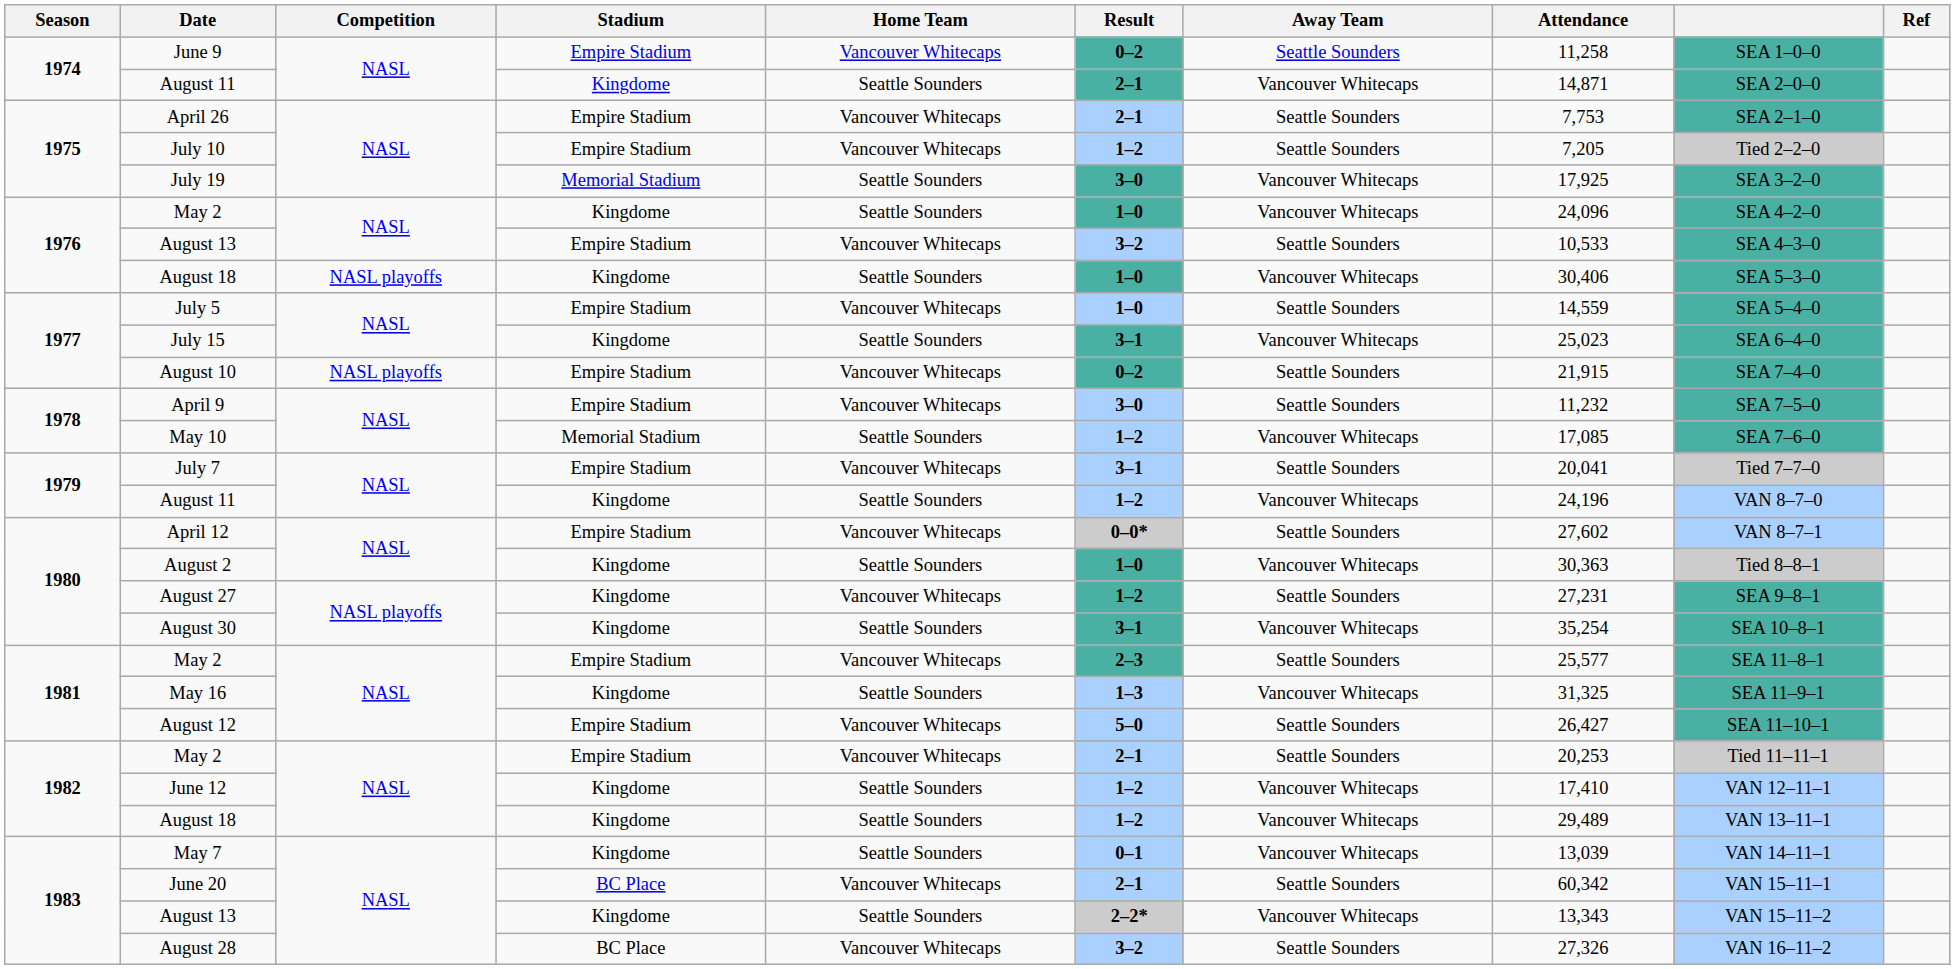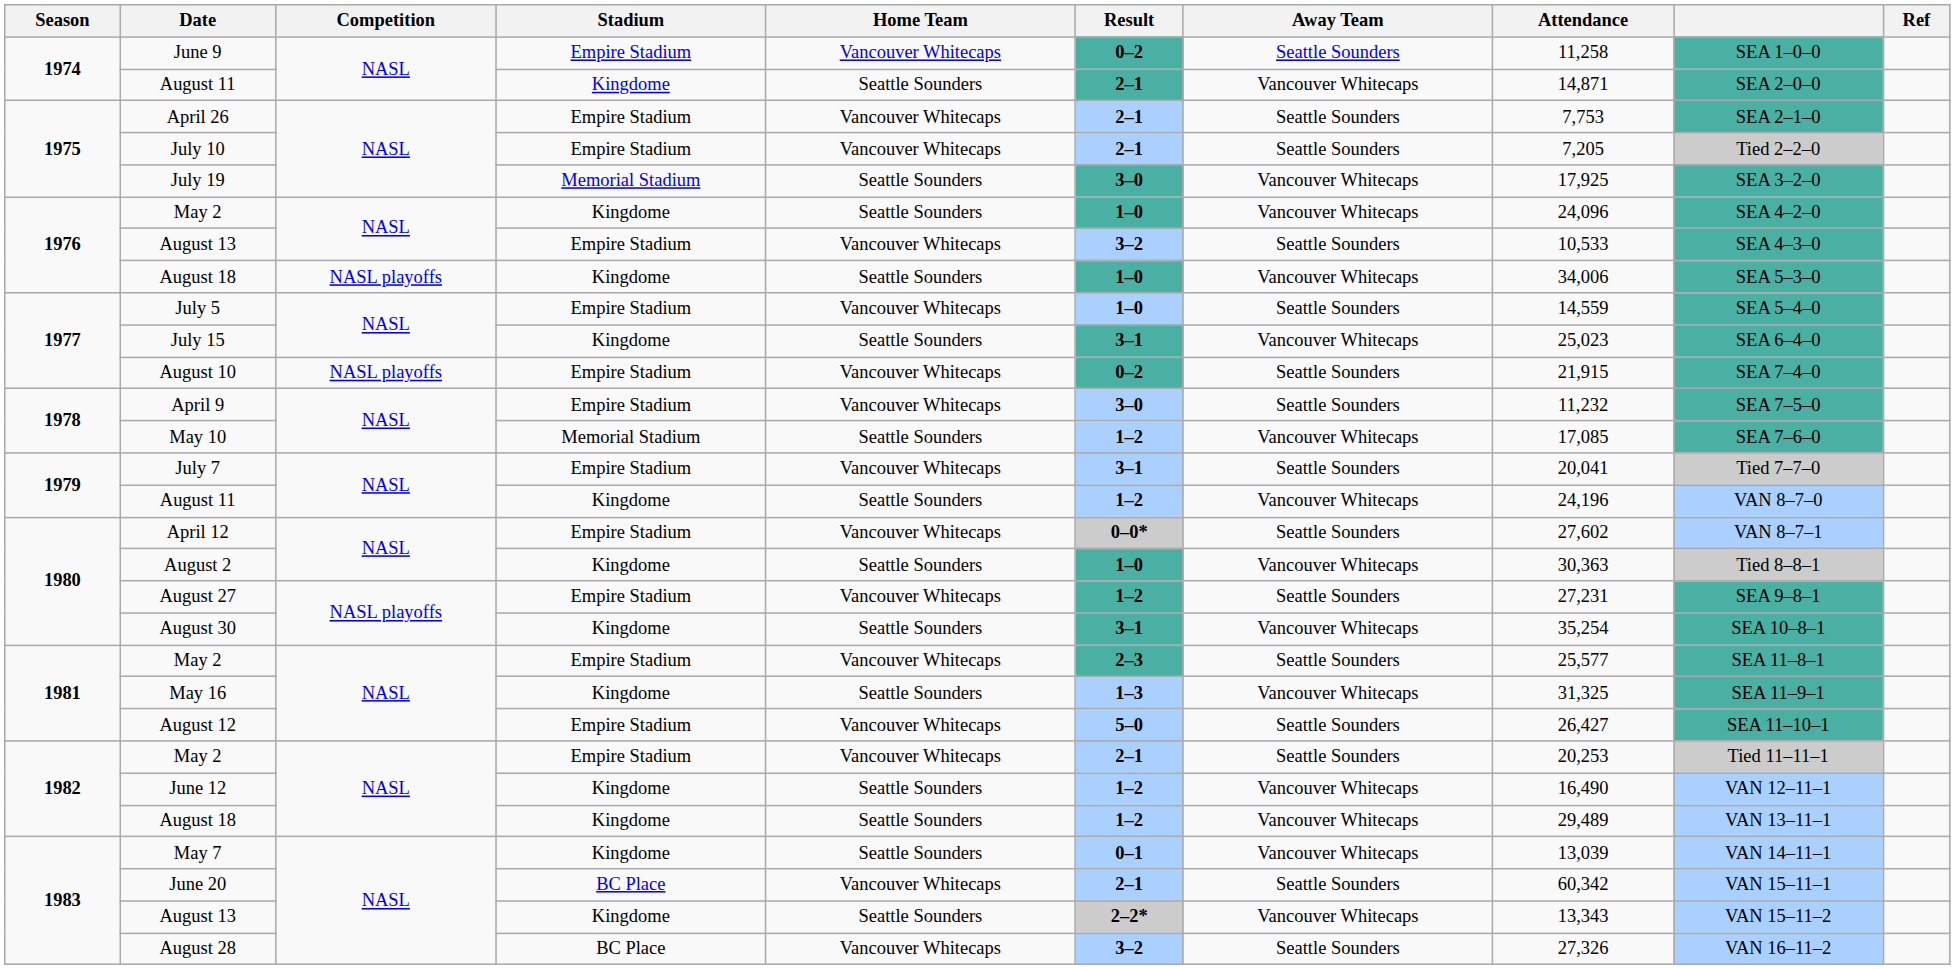July 10 | Result: 1–2 -> 2–1
1976 / August 18 | Attendance: 30,406 -> 34,006
August 27 | Stadium: Kingdome -> Empire Stadium
June 12 | Attendance: 17,410 -> 16,490
